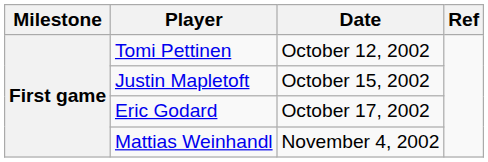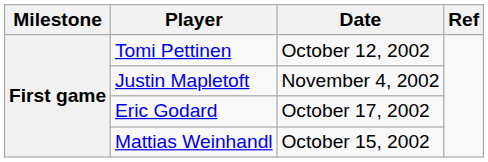Justin Mapletoft | Date: October 15, 2002 -> November 4, 2002
Mattias Weinhandl | Date: November 4, 2002 -> October 15, 2002
